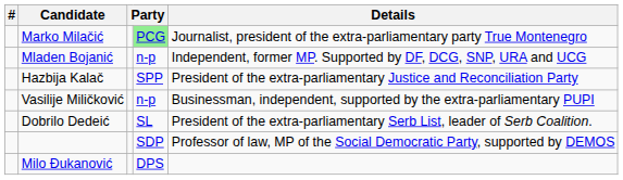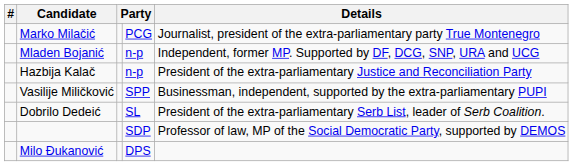Marko Milačić | column 4: lightgreen background -> no background
Hazbija Kalač | column 4: SPP -> n-p
Vasilije Miličković | column 4: n-p -> SPP
